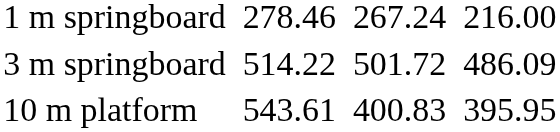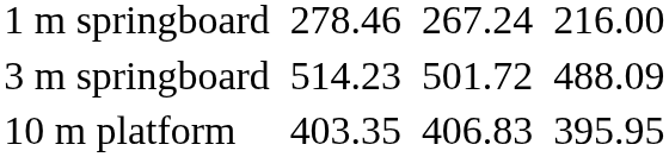3 m springboard | column 3: 514.22 -> 514.23
3 m springboard | column 7: 486.09 -> 488.09
10 m platform | column 3: 543.61 -> 403.35
10 m platform | column 5: 400.83 -> 406.83
